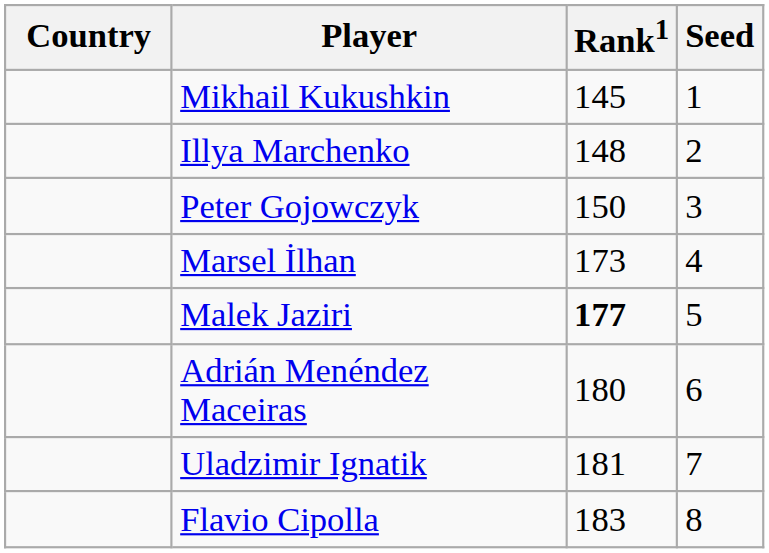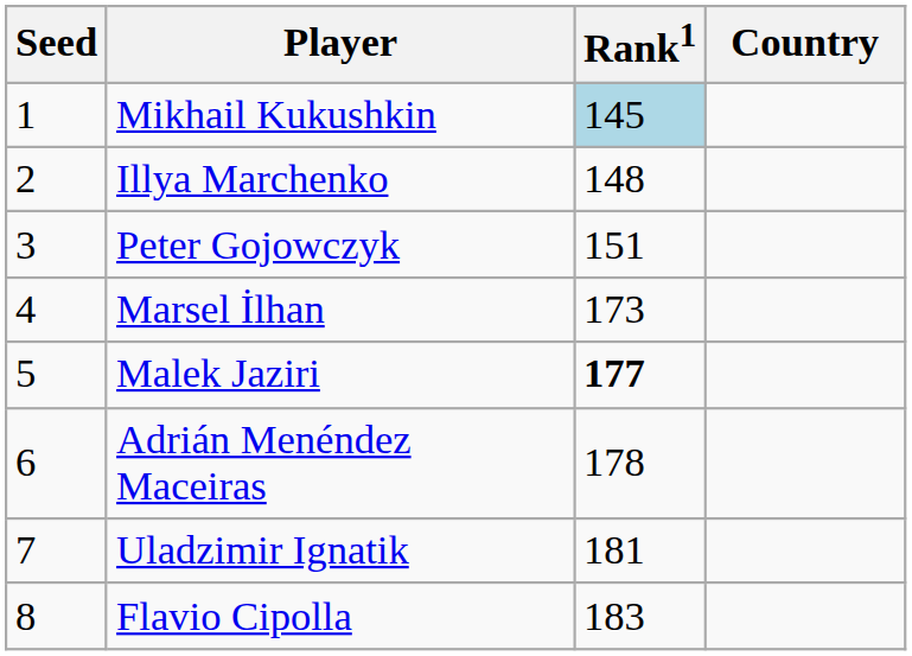columns swapped: Country <-> Seed
Mikhail Kukushkin | Rank1: no background -> lightblue background
Peter Gojowczyk | Rank1: 150 -> 151
Adrián Menéndez Maceiras | Rank1: 180 -> 178
